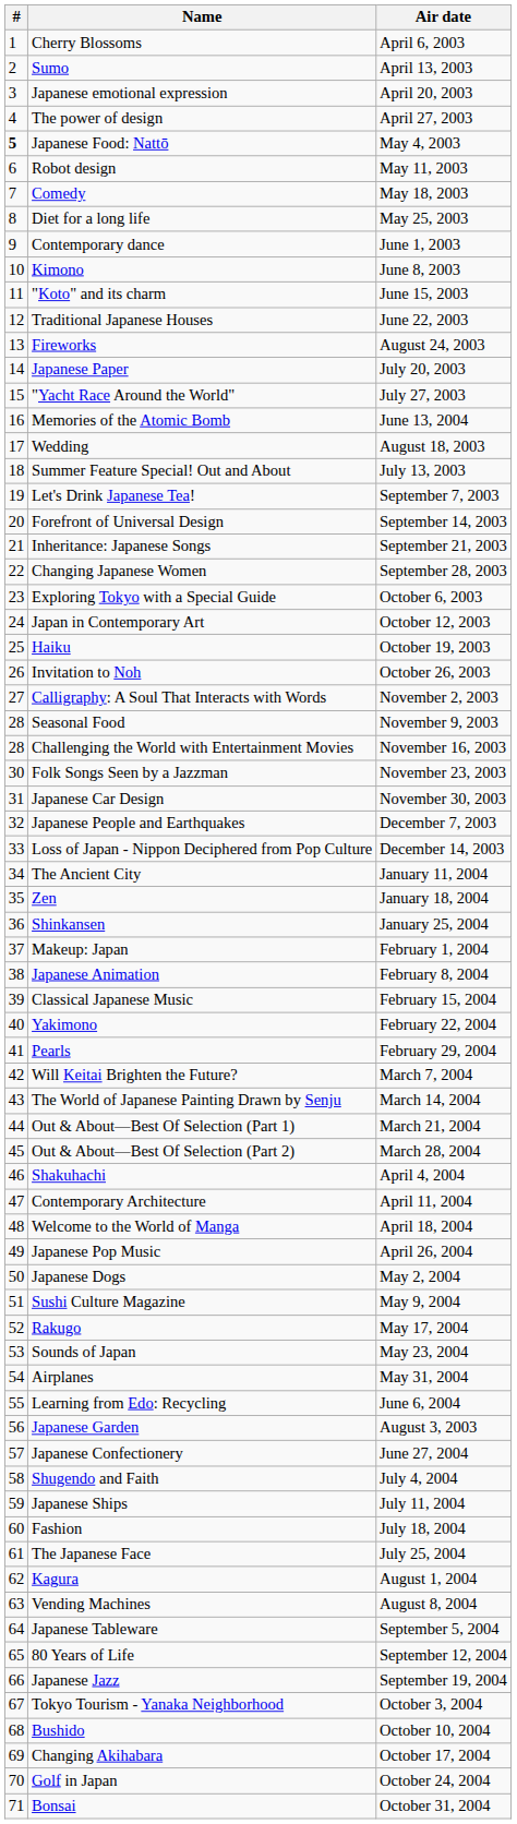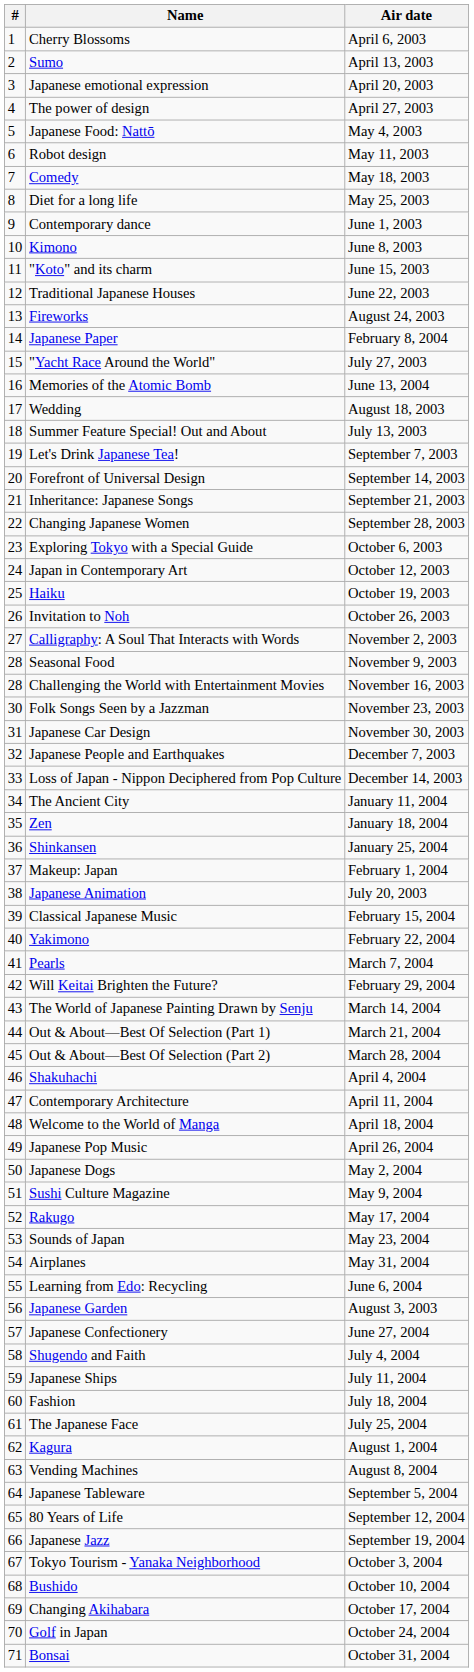Japanese Food: Nattō | #: bold -> normal
Japanese Paper | Air date: July 20, 2003 -> February 8, 2004
Japanese Animation | Air date: February 8, 2004 -> July 20, 2003
Pearls | Air date: February 29, 2004 -> March 7, 2004
Will Keitai Brighten the Future? | Air date: March 7, 2004 -> February 29, 2004
